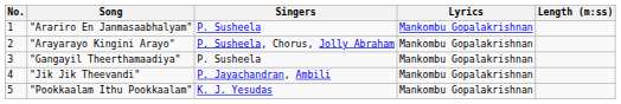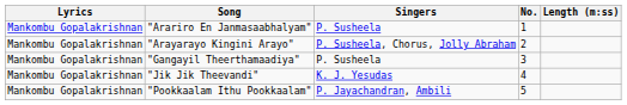columns swapped: No. <-> Lyrics
"Jik Jik Theevandi" | Singers: P. Jayachandran, Ambili -> K. J. Yesudas
"Pookkaalam Ithu Pookkaalam" | Singers: K. J. Yesudas -> P. Jayachandran, Ambili
